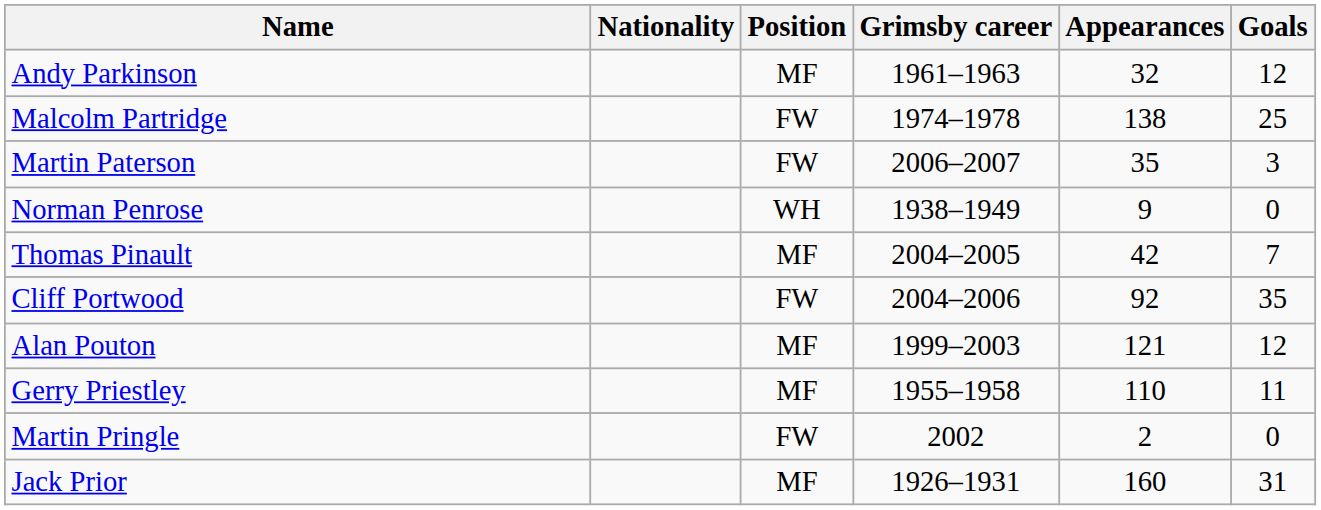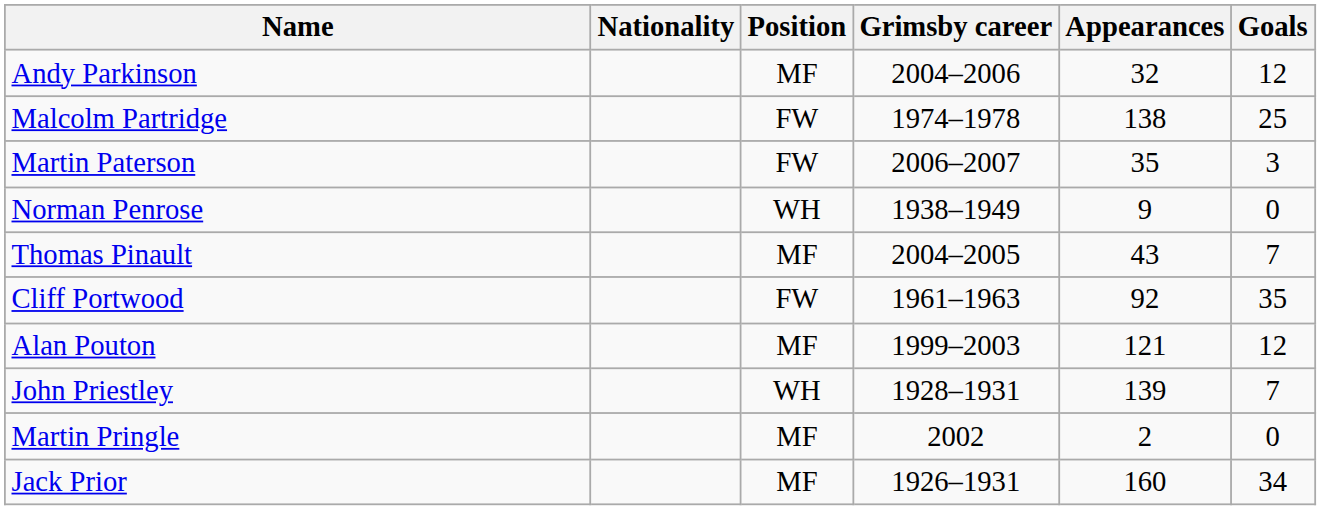Andy Parkinson | Grimsby career: 1961–1963 -> 2004–2006
Thomas Pinault | Appearances: 42 -> 43
Cliff Portwood | Grimsby career: 2004–2006 -> 1961–1963
- row: Gerry Priestley | MF | 1955–1958 | 110 | 11
+ row: John Priestley | WH | 1928–1931 | 139 | 7
Martin Pringle | Position: FW -> MF
Jack Prior | Goals: 31 -> 34
